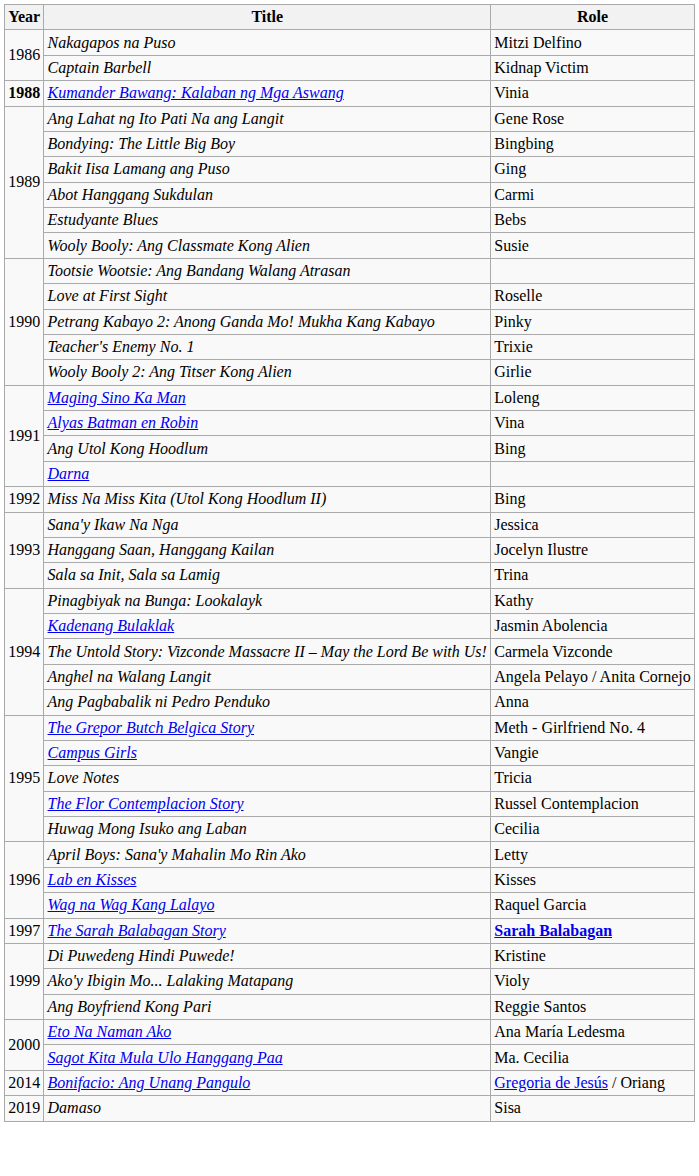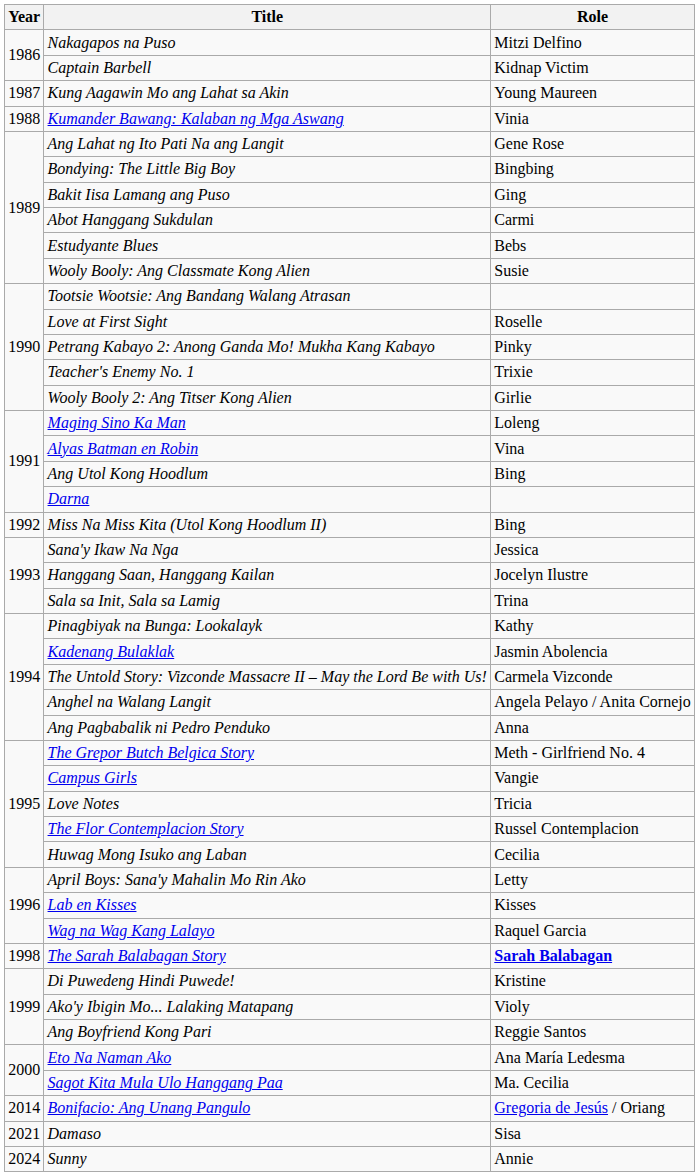+ row: 1987 | Kung Aagawin Mo ang Lahat sa Akin | Young Maureen
Kumander Bawang: Kalaban ng Mga Aswang | Year: bold -> normal
The Sarah Balabagan Story | Year: 1997 -> 1998
Damaso | Year: 2019 -> 2021
+ row: 2024 | Sunny | Annie
